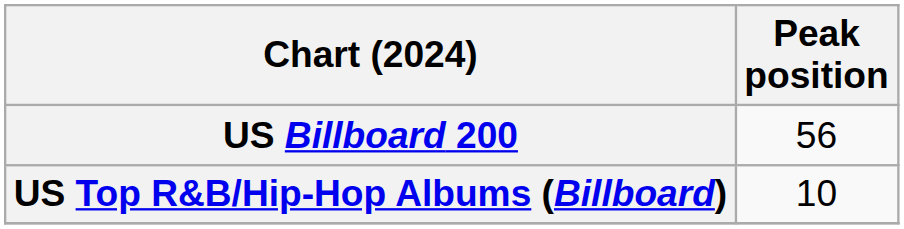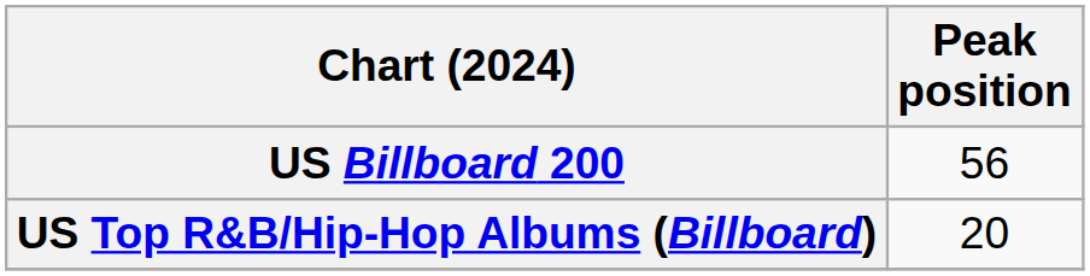US Top R&B/Hip-Hop Albums (Billboard) | Peak position: 10 -> 20
